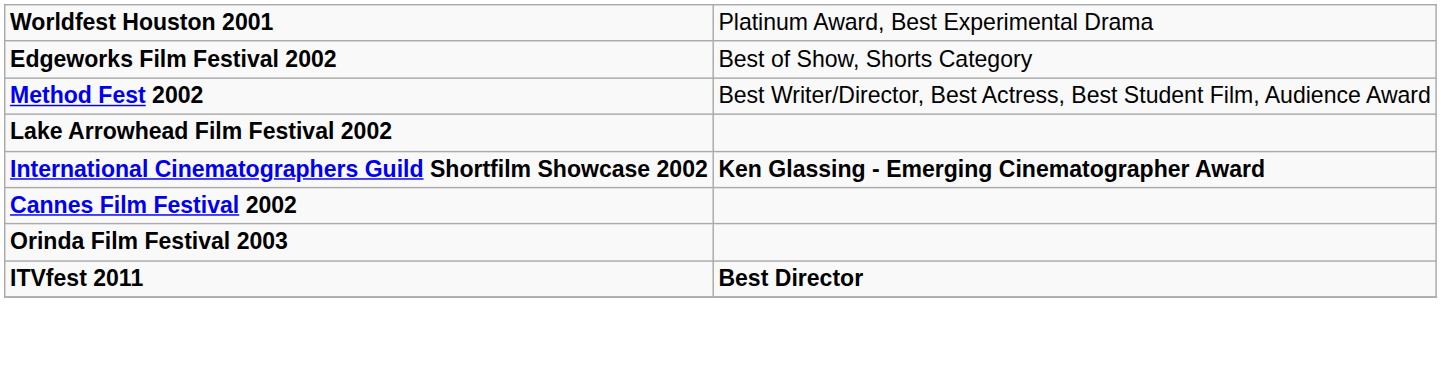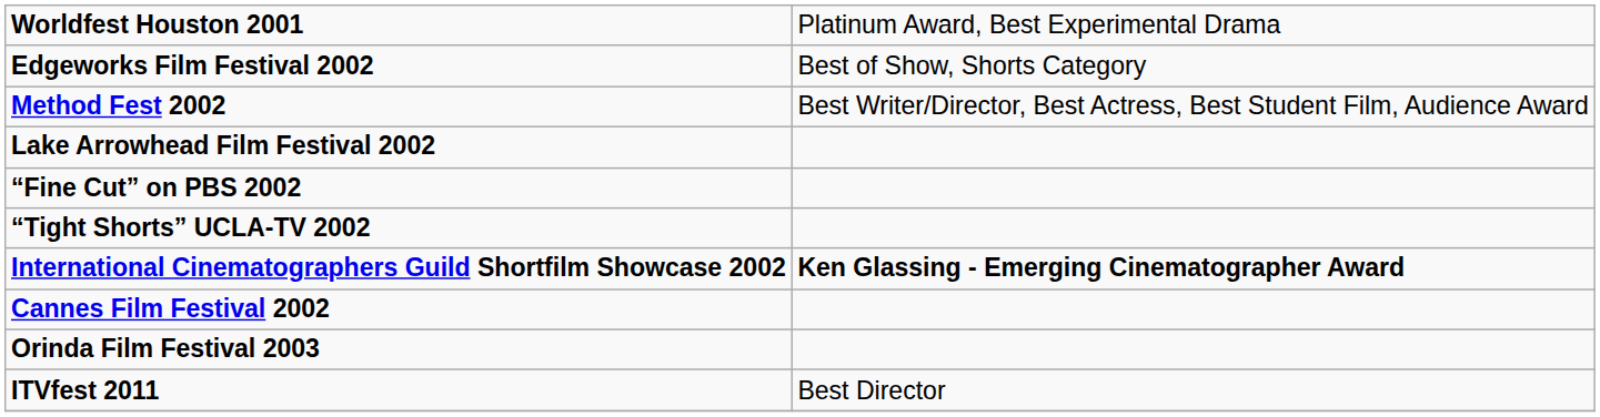+ row: “Fine Cut” on PBS 2002
+ row: “Tight Shorts” UCLA-TV 2002
ITVfest 2011 | column 2: bold -> normal
